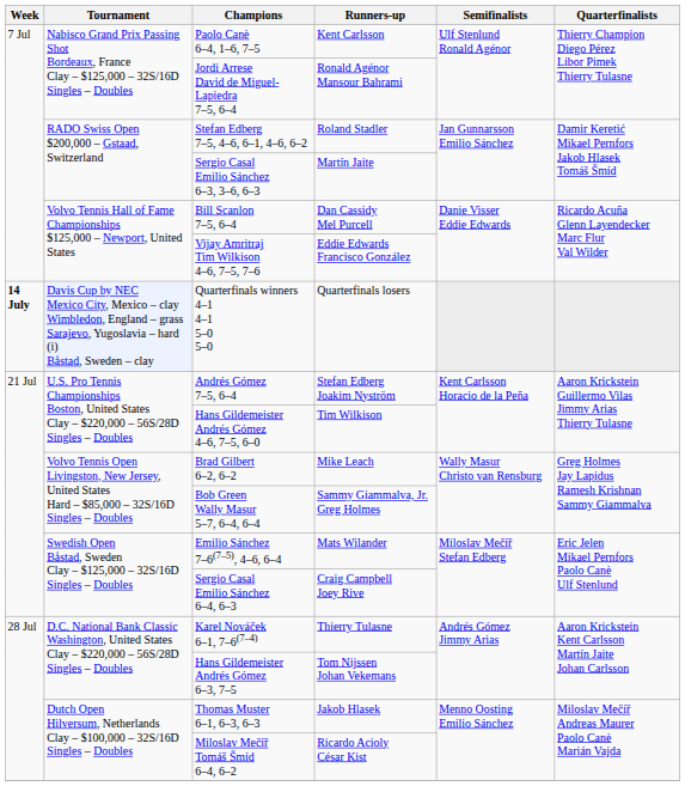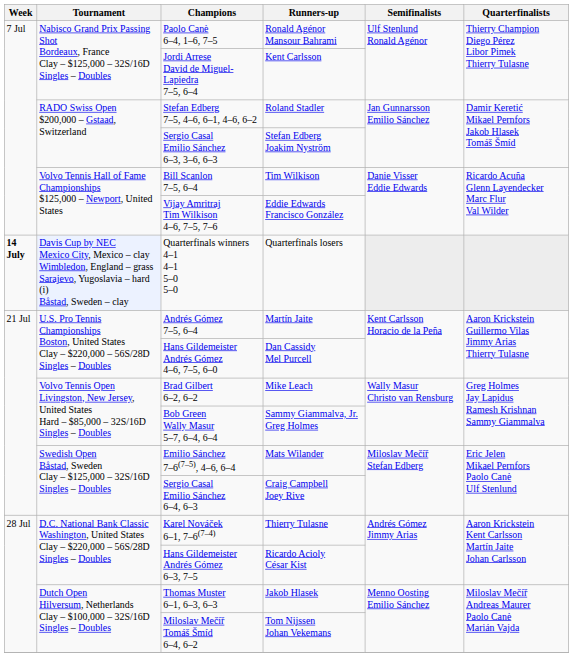Paolo Canè 6–4, 1–6, 7–5 | Runners-up: Kent Carlsson -> Ronald Agénor Mansour Bahrami
Jordi Arrese David de Miguel-Lapiedra 7–5, 6–4 | Runners-up: Ronald Agénor Mansour Bahrami -> Kent Carlsson
Sergio Casal Emilio Sánchez 6–3, 3–6, 6–3 | Runners-up: Martín Jaite -> Stefan Edberg Joakim Nyström
Bill Scanlon 7–5, 6–4 | Runners-up: Dan Cassidy Mel Purcell -> Tim Wilkison
Andrés Gómez 7–5, 6–4 | Runners-up: Stefan Edberg Joakim Nyström -> Martín Jaite
Hans Gildemeister Andrés Gómez 4–6, 7–5, 6–0 | Runners-up: Tim Wilkison -> Dan Cassidy Mel Purcell
Hans Gildemeister Andrés Gómez 6–3, 7–5 | Runners-up: Tom Nijssen Johan Vekemans -> Ricardo Acioly César Kist
Miloslav Mečíř Tomáš Šmíd 6–4, 6–2 | Runners-up: Ricardo Acioly César Kist -> Tom Nijssen Johan Vekemans
